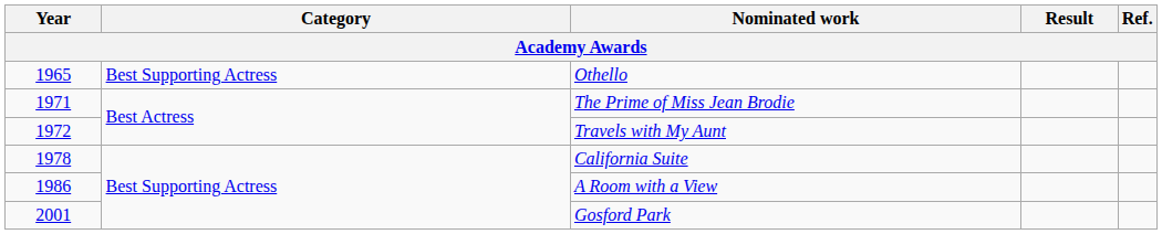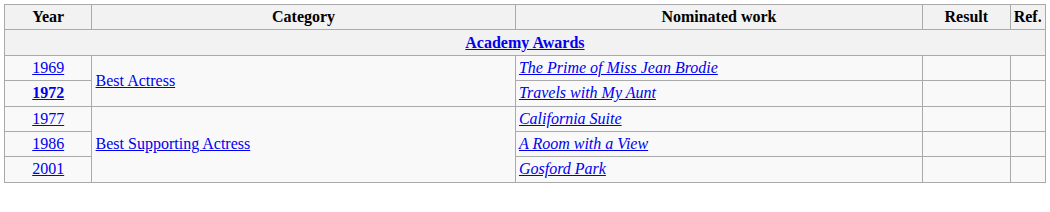- row: 1965 | Best Supporting Actress | Othello
The Prime of Miss Jean Brodie | Year: 1971 -> 1969
Travels with My Aunt | Year: normal -> bold
California Suite | Year: 1978 -> 1977
